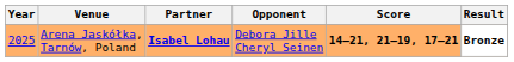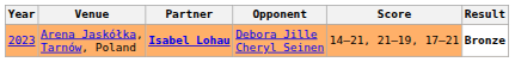Arena Jaskółka, Tarnów, Poland | Year: 2025 -> 2023
Arena Jaskółka, Tarnów, Poland | Score: bold -> normal
